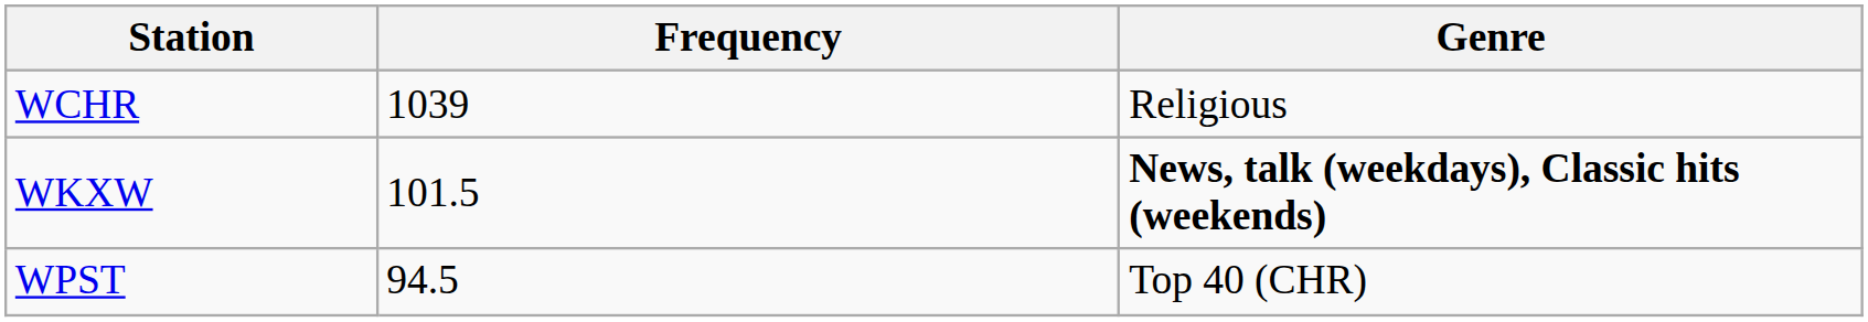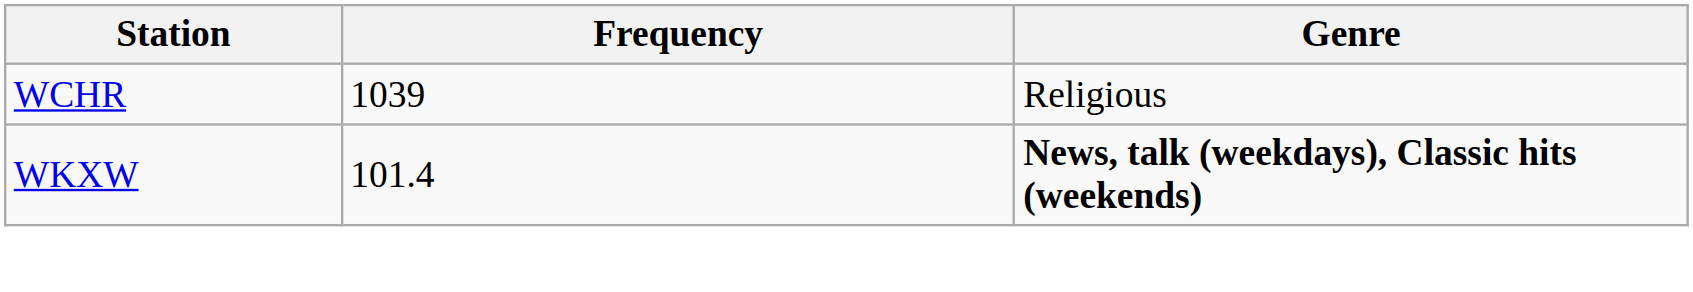WKXW | Frequency: 101.5 -> 101.4
- row: WPST | 94.5 | Top 40 (CHR)
